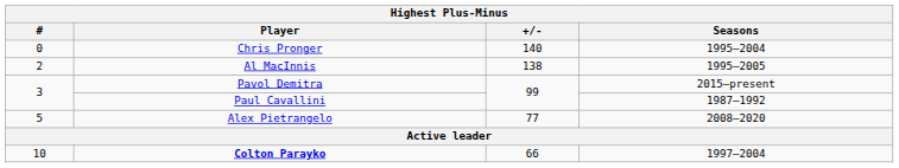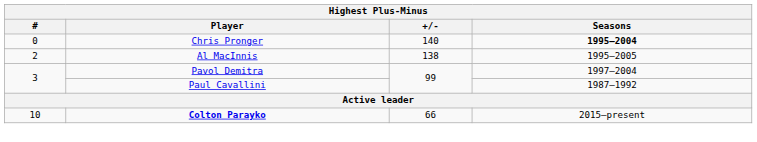Chris Pronger | Seasons: normal -> bold
Pavol Demitra | Seasons: 2015–present -> 1997–2004
- row: 5 | Alex Pietrangelo | 77 | 2008–2020
Colton Parayko | Seasons: 1997–2004 -> 2015–present
